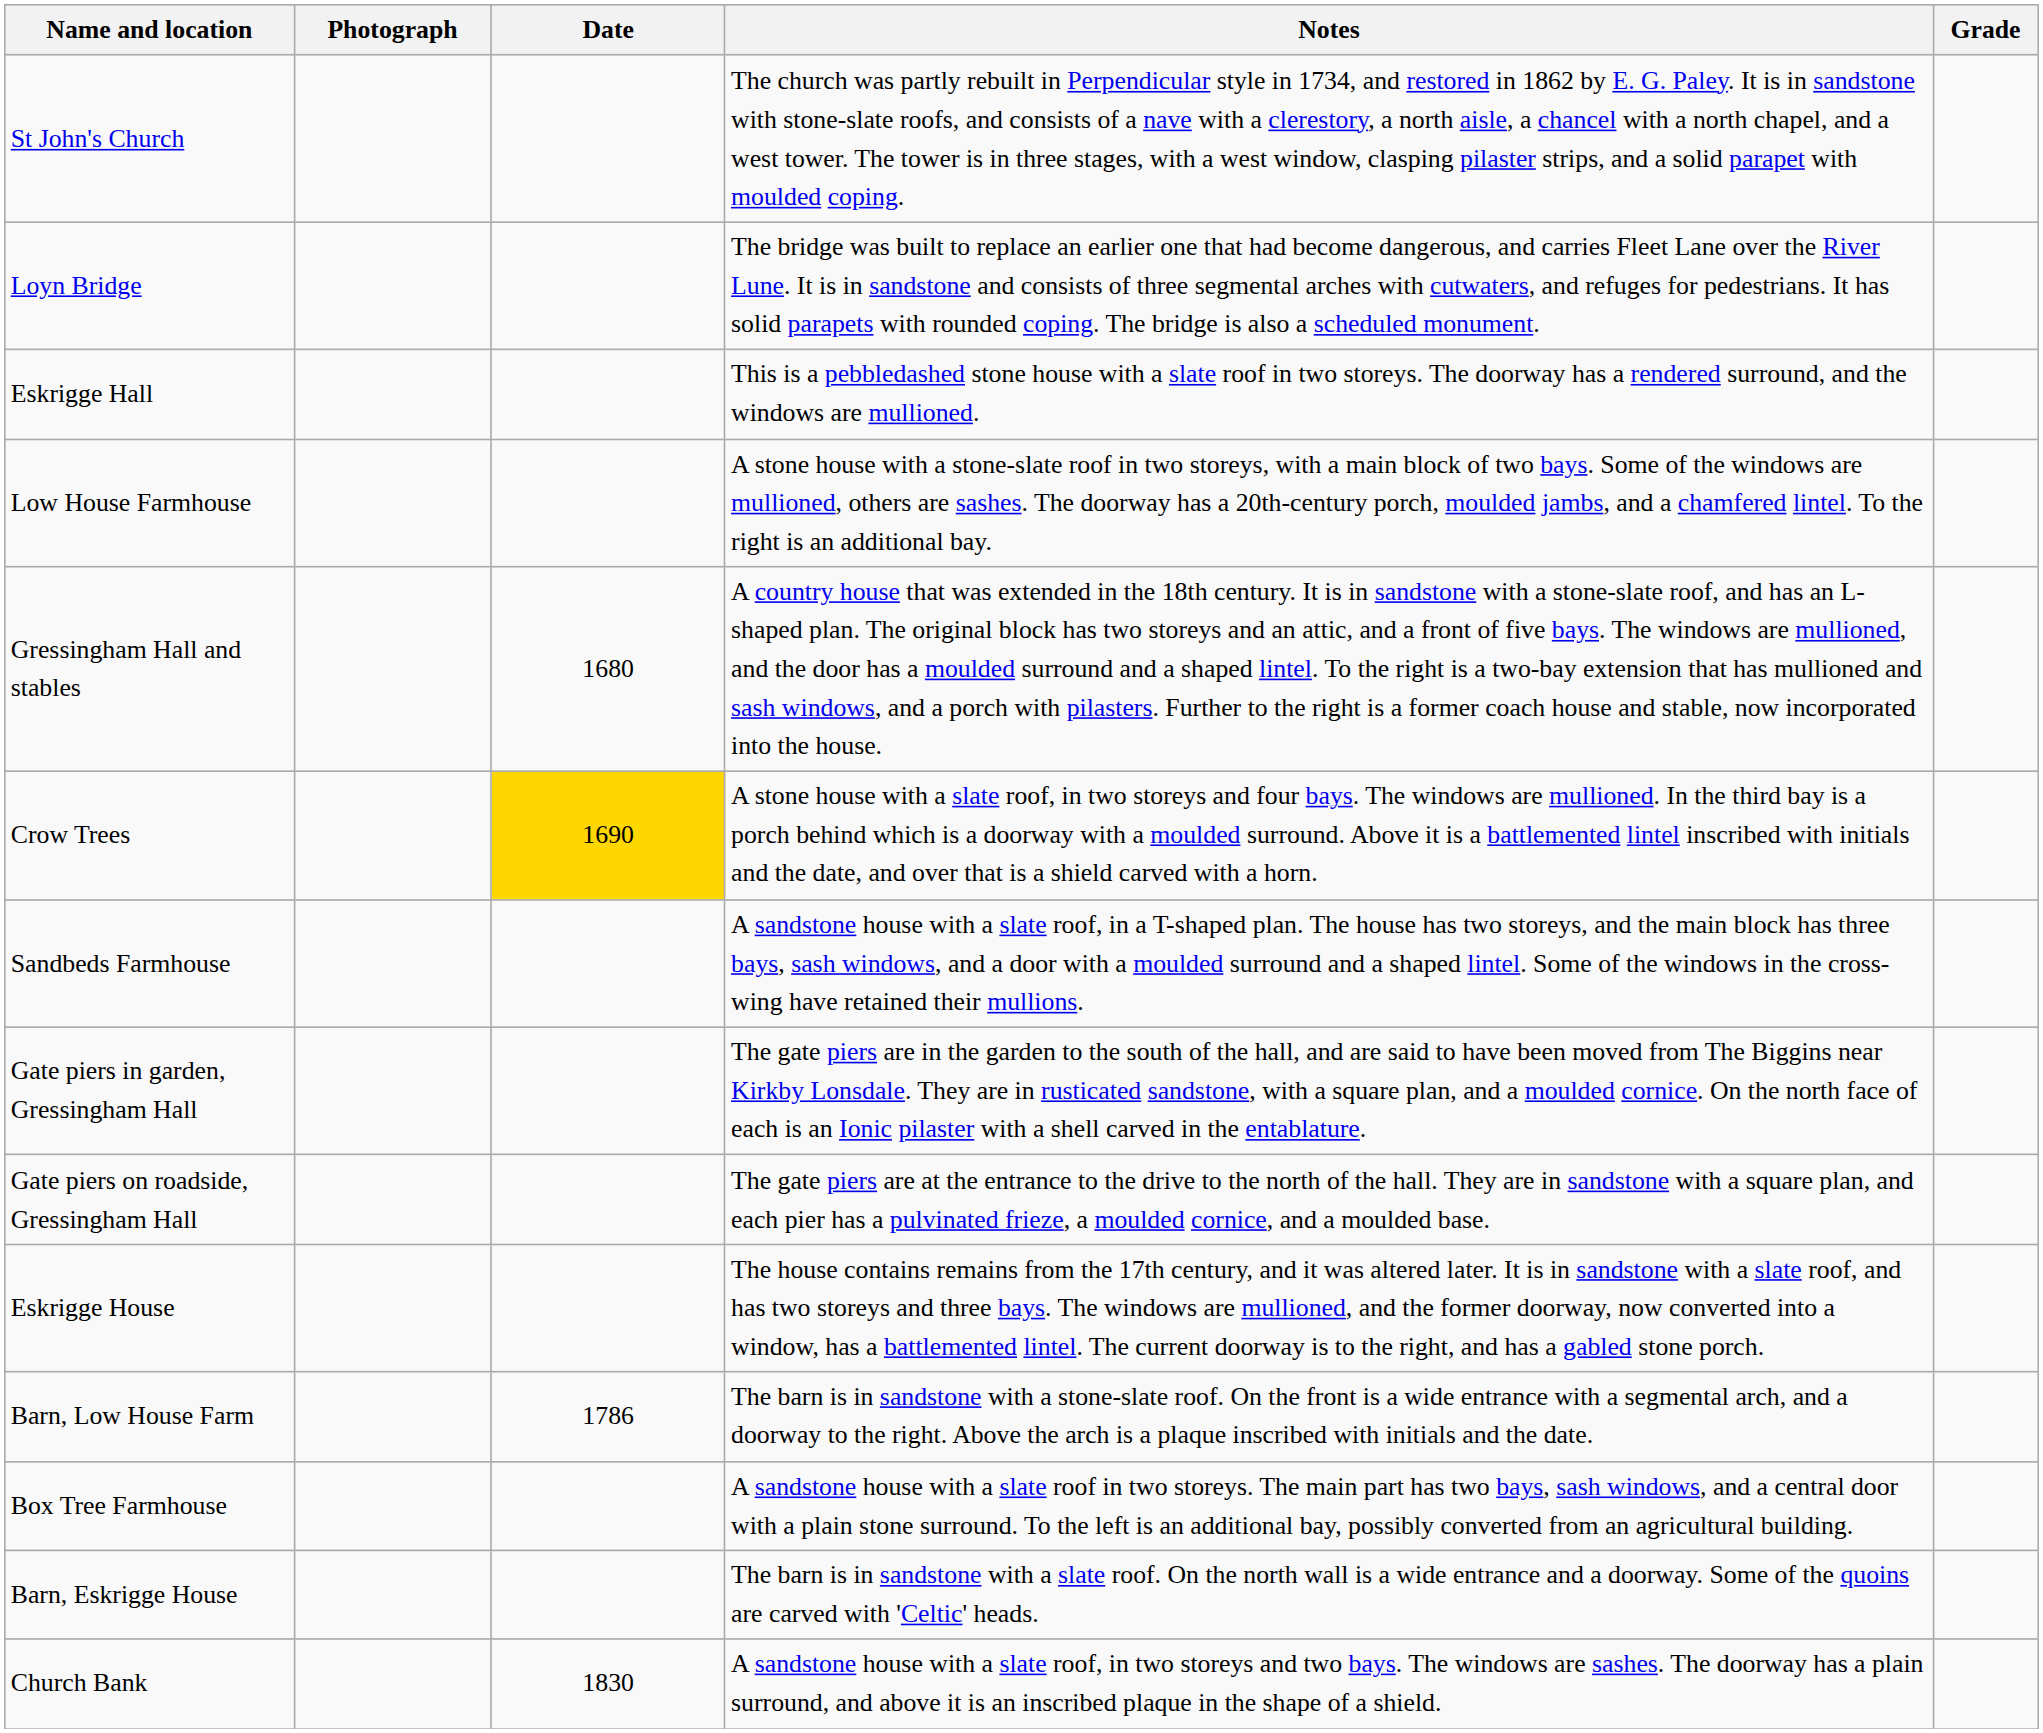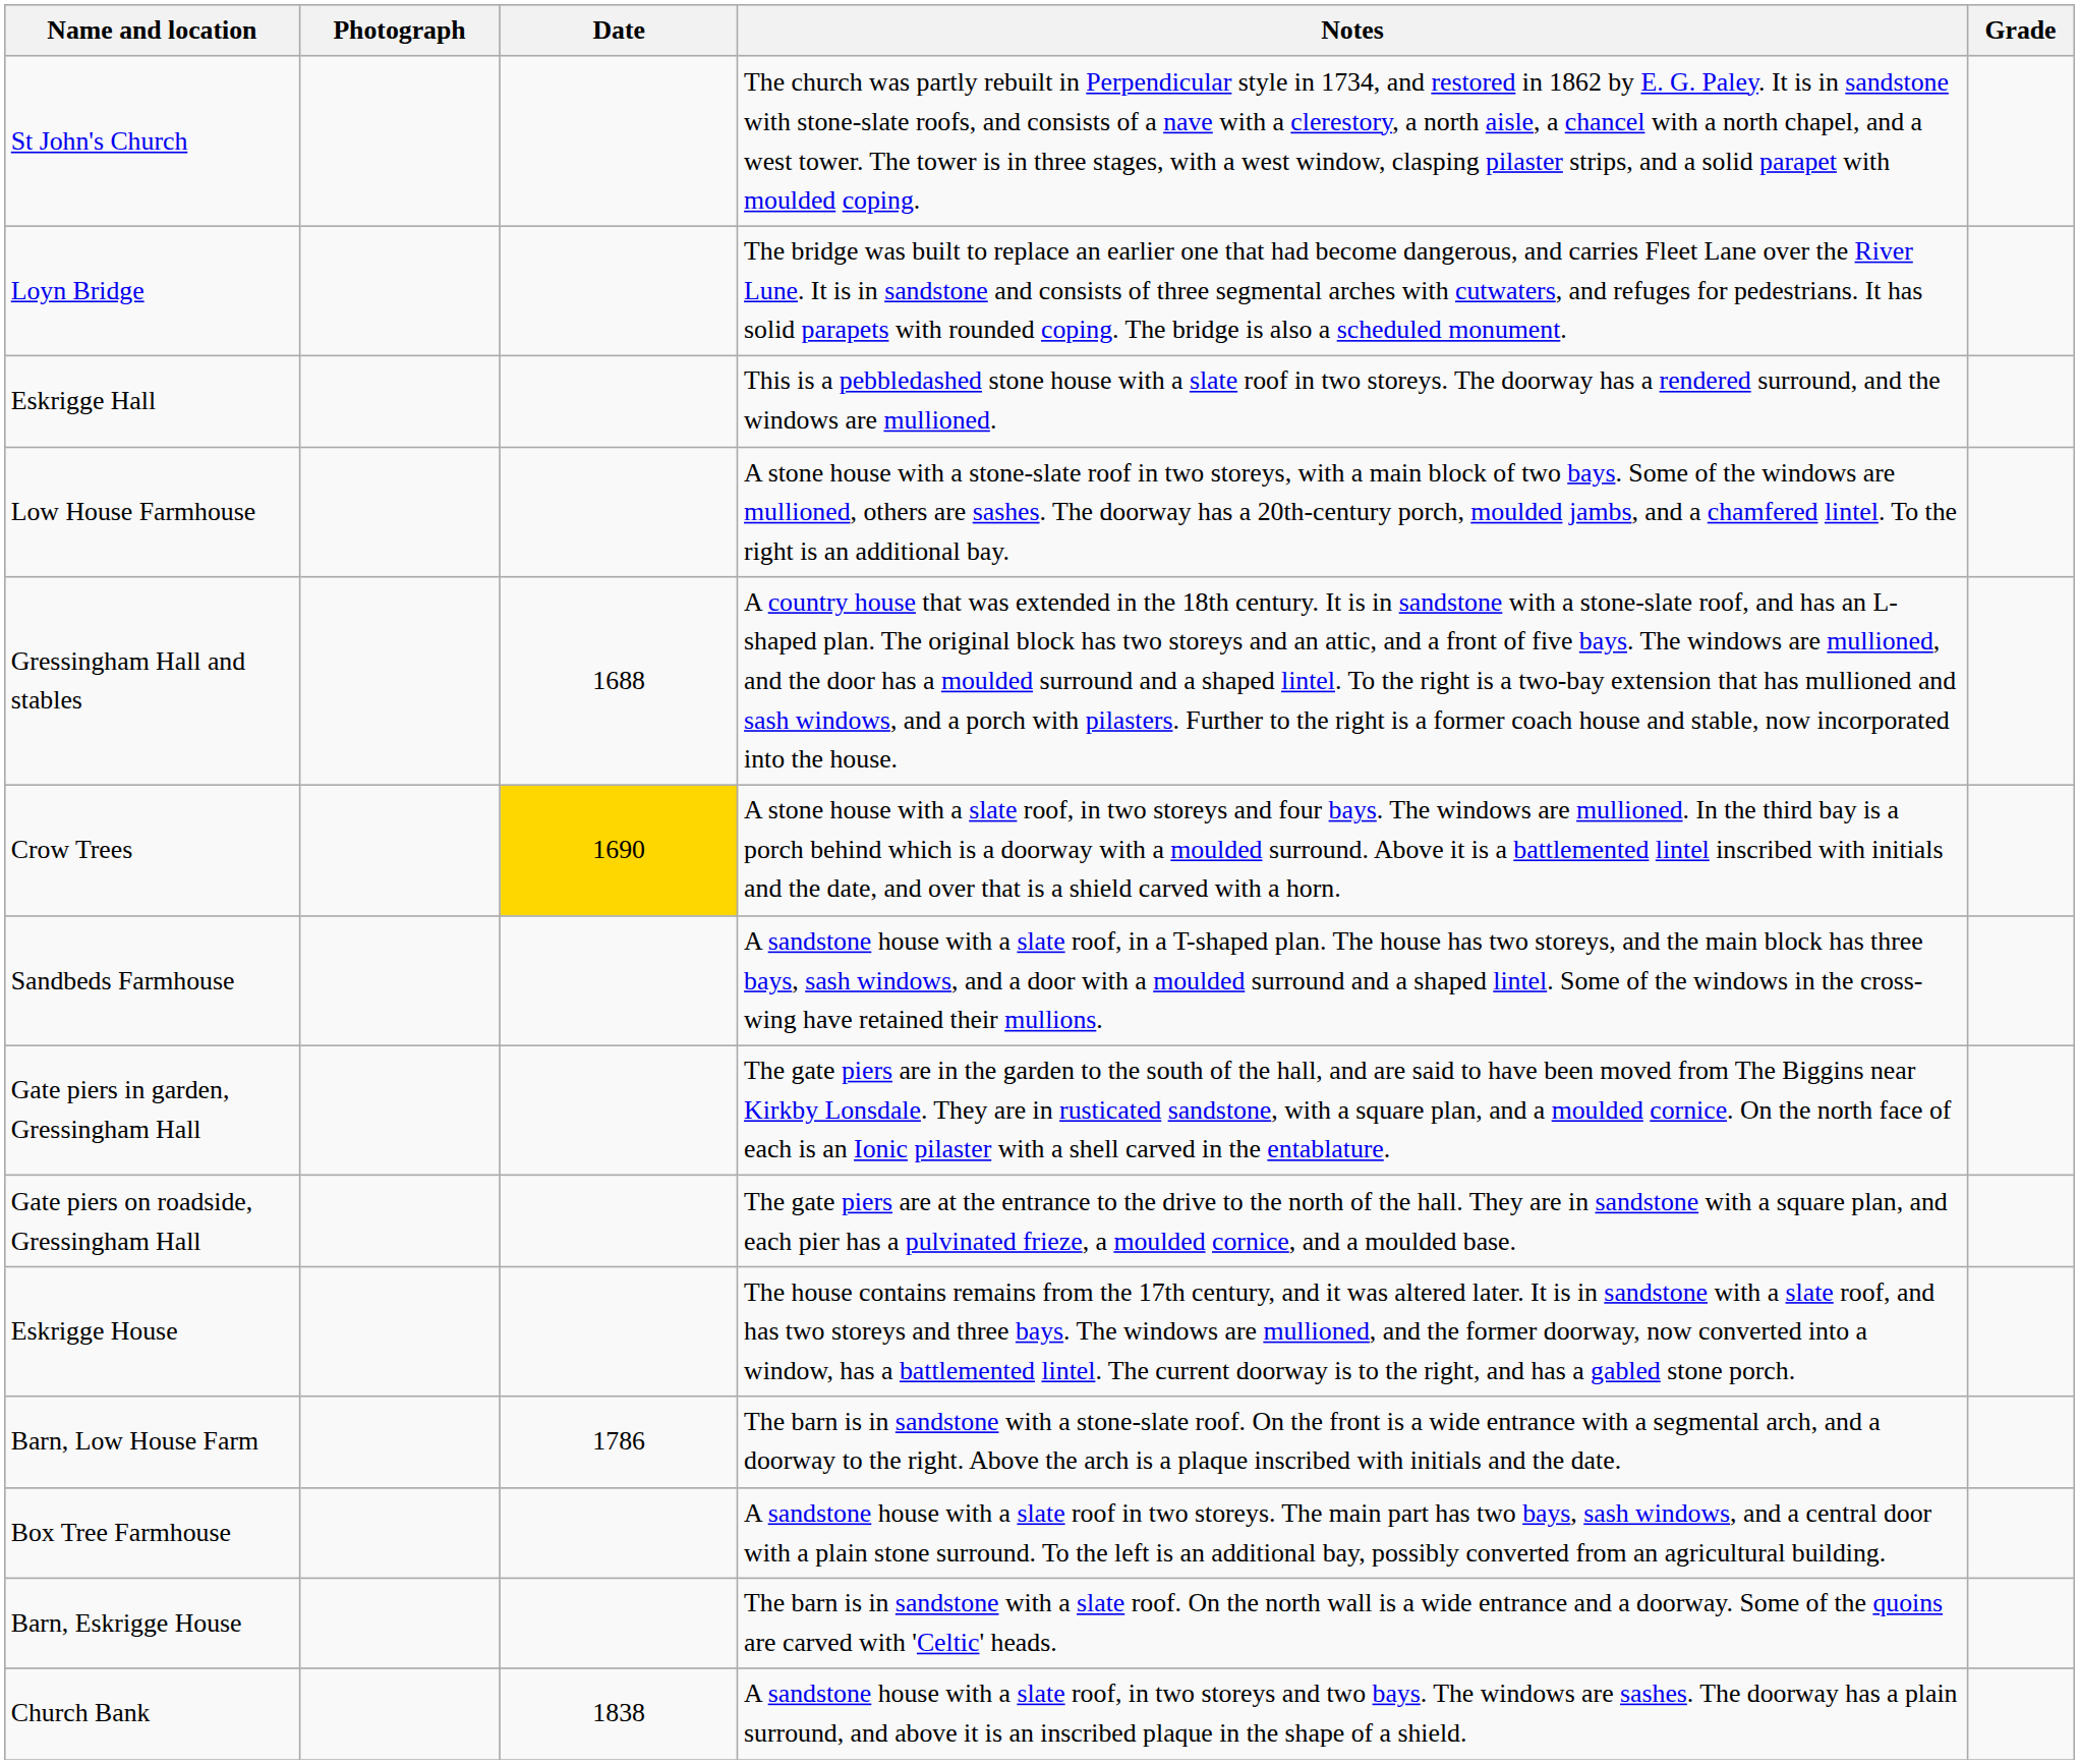Gressingham Hall and stables | Date: 1680 -> 1688
Church Bank | Date: 1830 -> 1838
